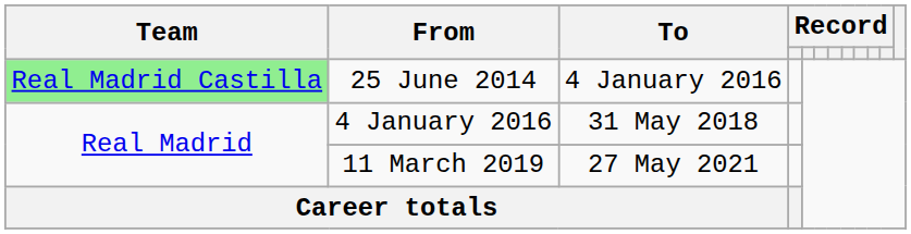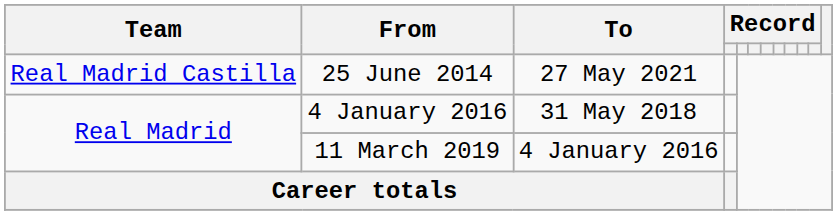25 June 2014 | Team: lightgreen background -> no background
25 June 2014 | To: 4 January 2016 -> 27 May 2021
11 March 2019 | To: 27 May 2021 -> 4 January 2016
